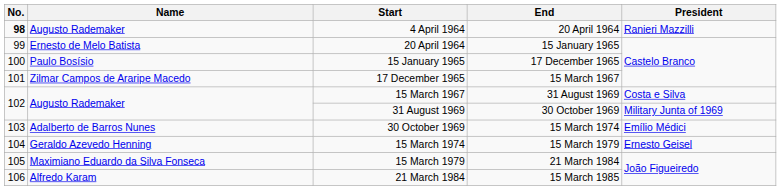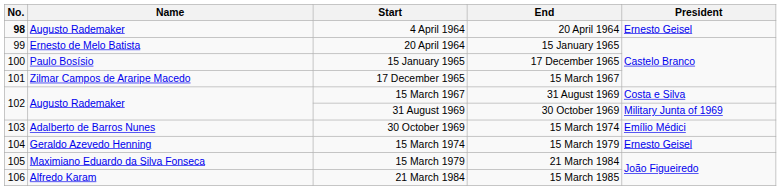4 April 1964 | President: Ranieri Mazzilli -> Ernesto Geisel
